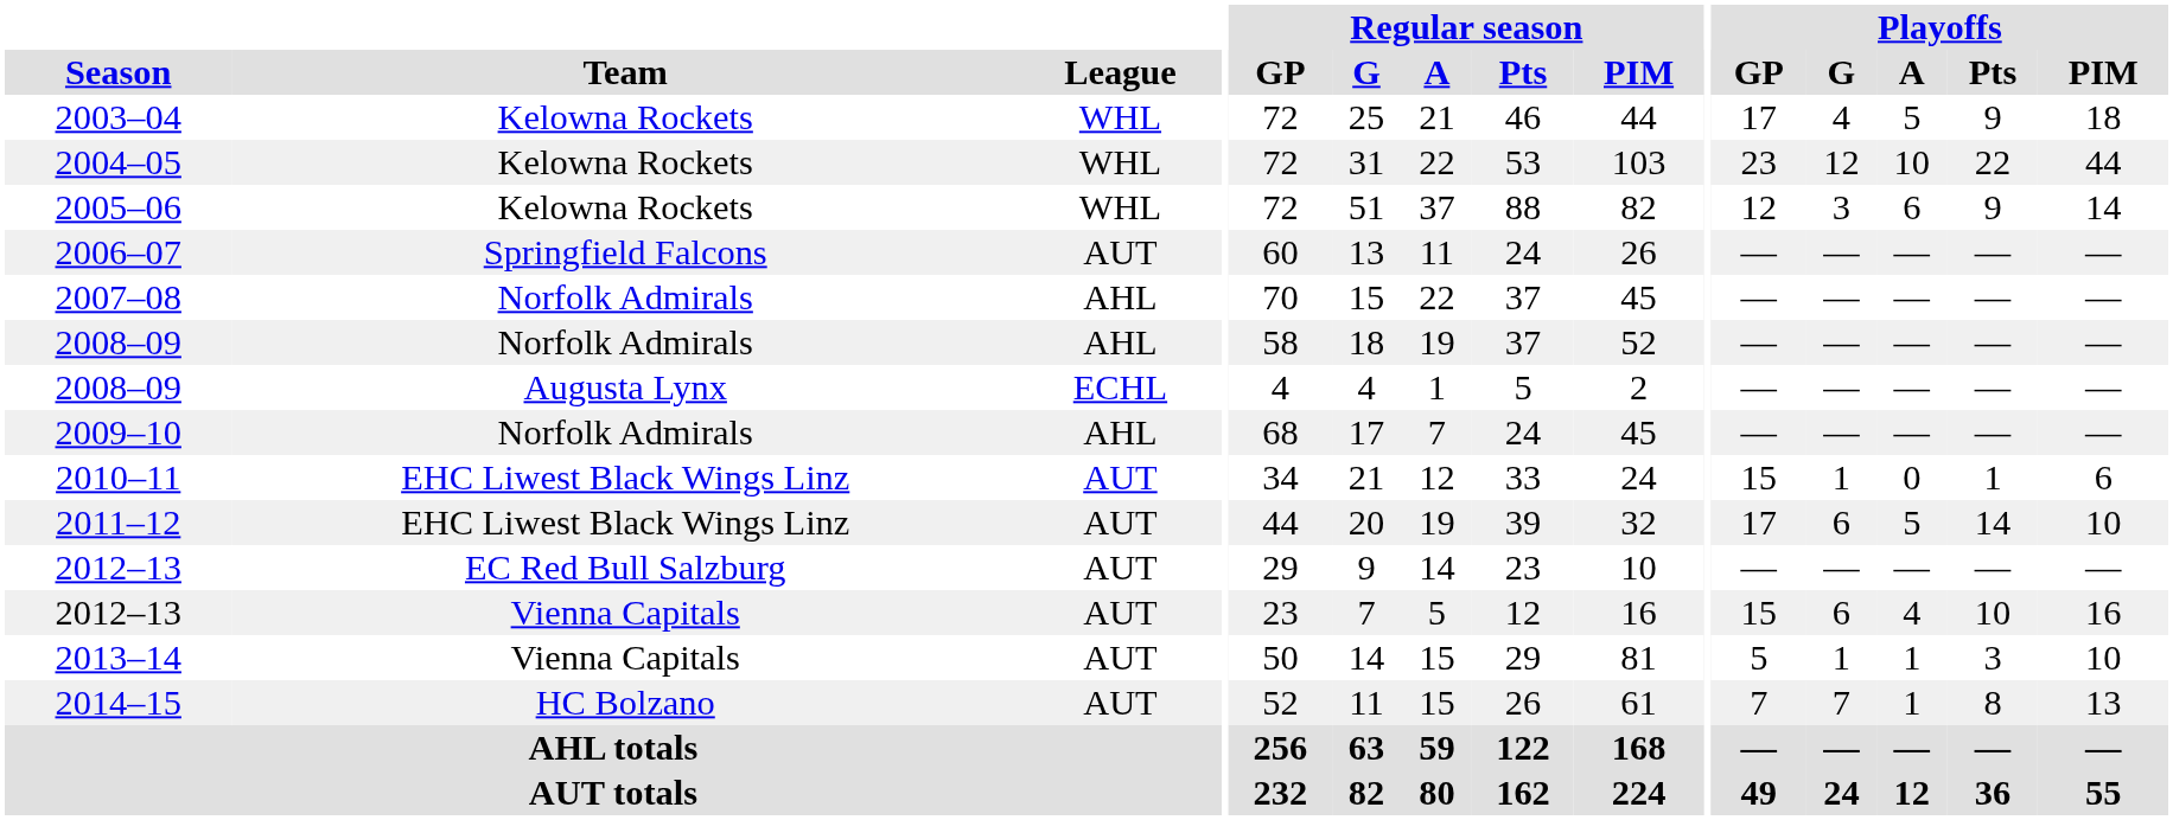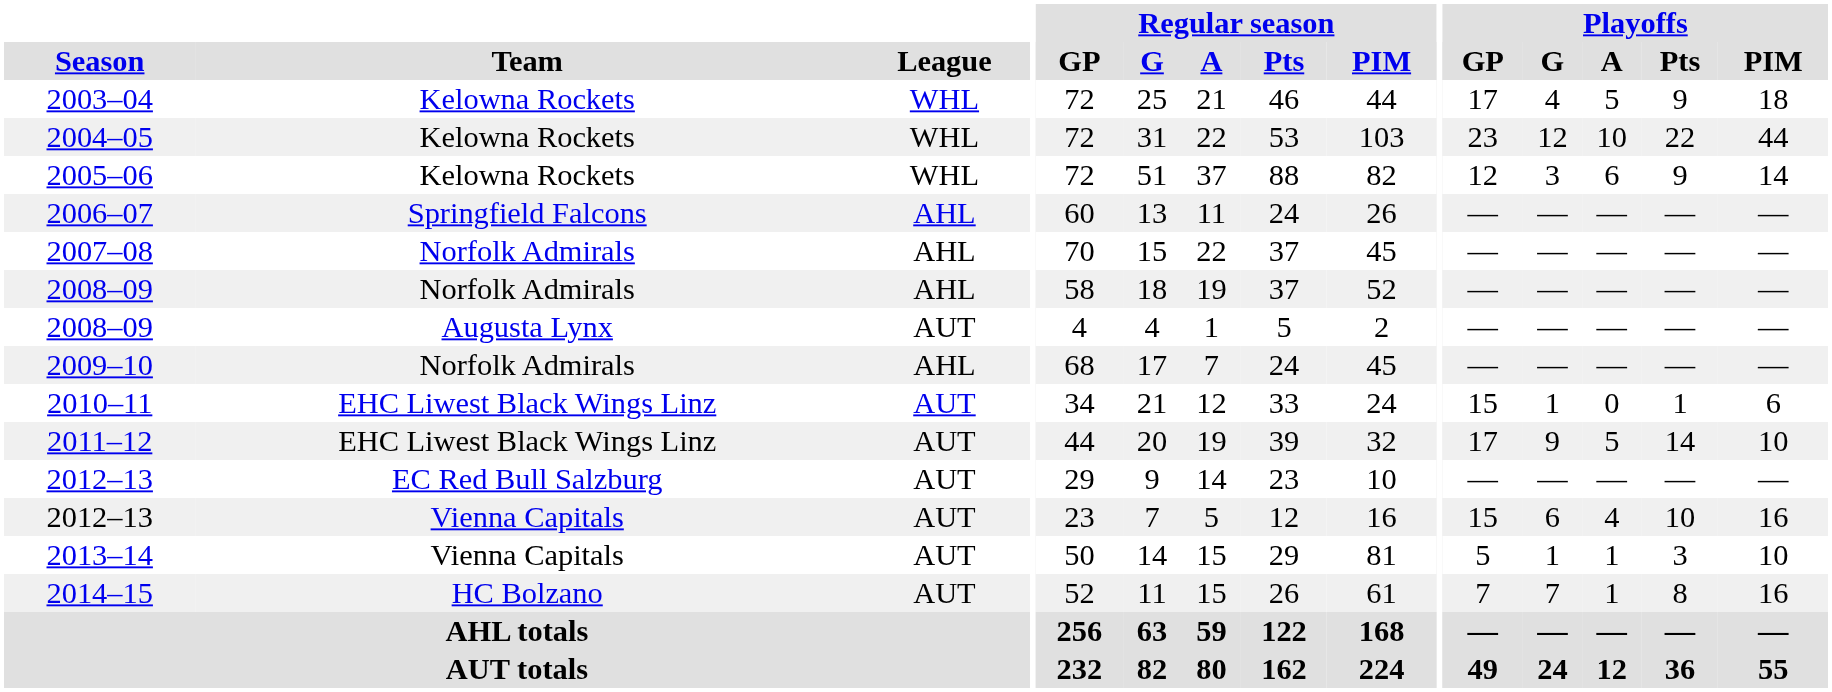2006–07 | League: AUT -> AHL
2008–09 / Augusta Lynx | League: ECHL -> AUT
2011–12 | Playoffs / G: 6 -> 9
2014–15 | Playoffs / PIM: 13 -> 16
